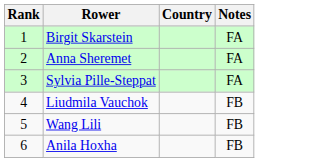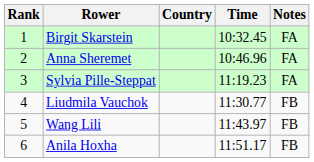+ column: Time | 10:32.45 | 10:46.96 | 11:19.23 | 11:30.77 | 11:43.97 | 11:51.17
